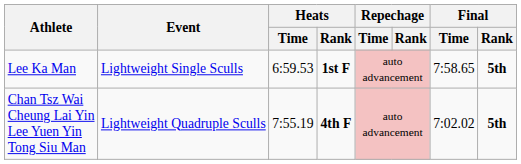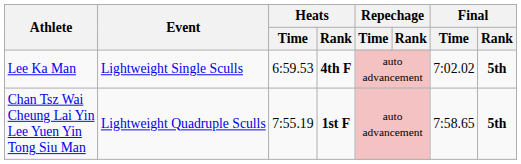Lee Ka Man | Heats / Rank: 1st F -> 4th F
Lee Ka Man | Final / Time: 7:58.65 -> 7:02.02
Chan Tsz Wai Cheung Lai Yin Lee Yuen Yin Tong Siu Man | Heats / Rank: 4th F -> 1st F
Chan Tsz Wai Cheung Lai Yin Lee Yuen Yin Tong Siu Man | Final / Time: 7:02.02 -> 7:58.65
